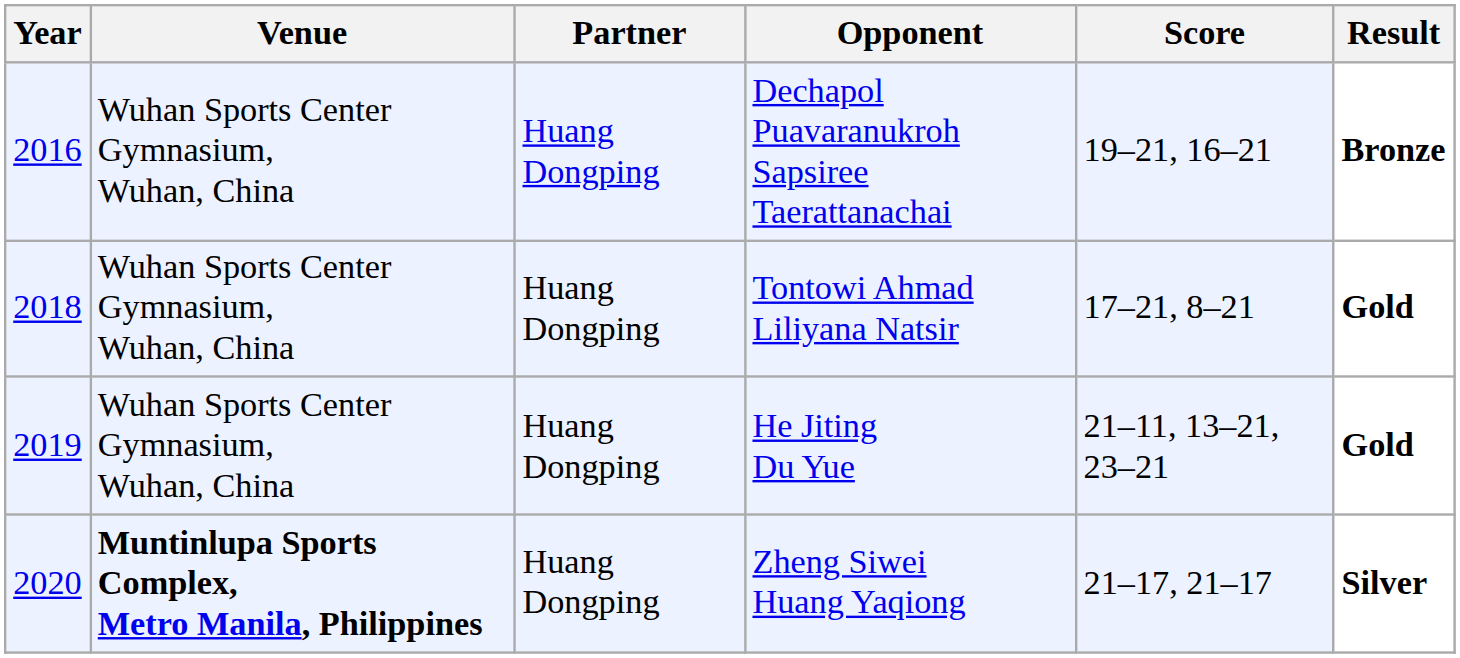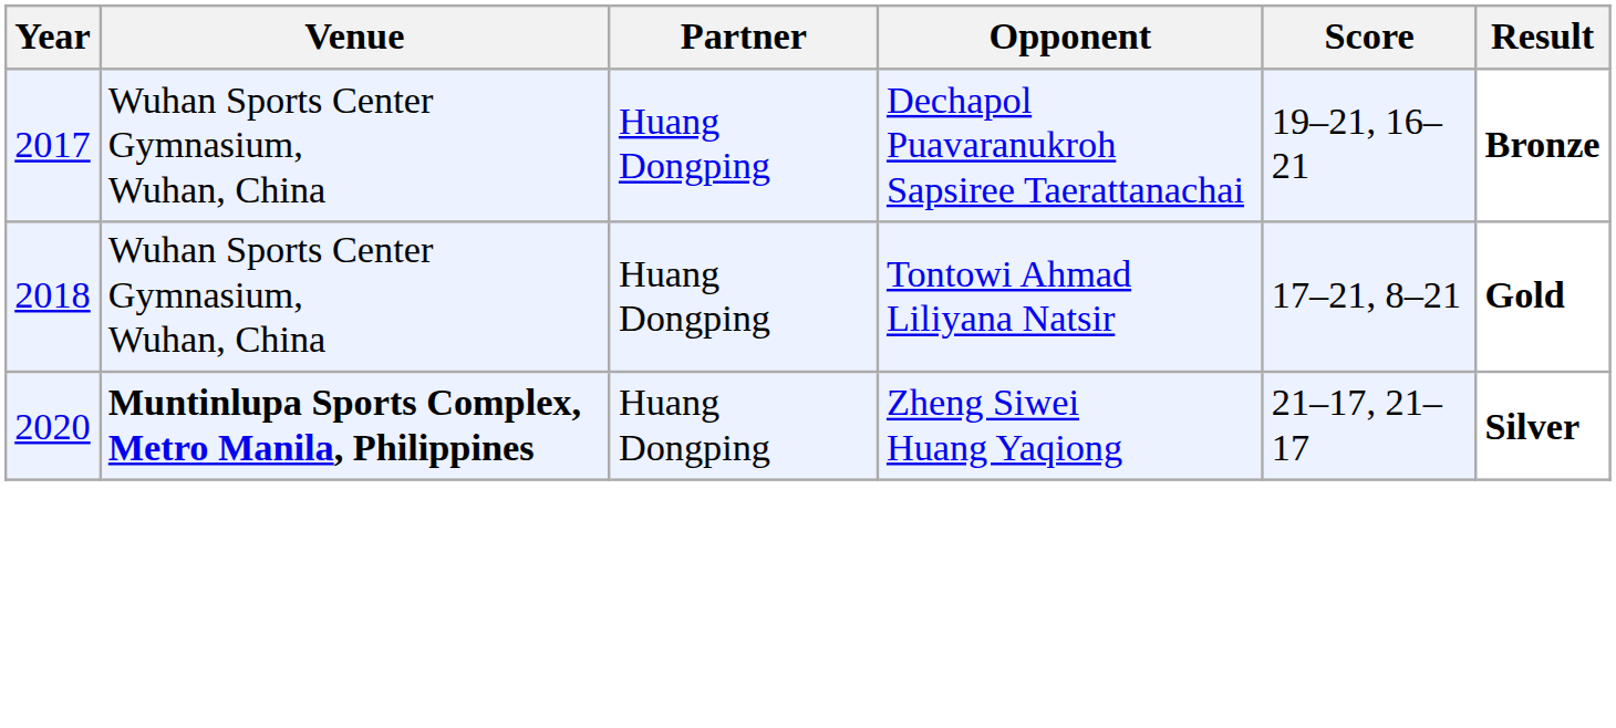Dechapol Puavaranukroh Sapsiree Taerattanachai | Year: 2016 -> 2017
- row: 2019 | Wuhan Sports Center Gymnasium, Wuhan, China | Huang Dongping | He Jiting Du Yue | 21–11, 13–21, 23–21 | Gold
